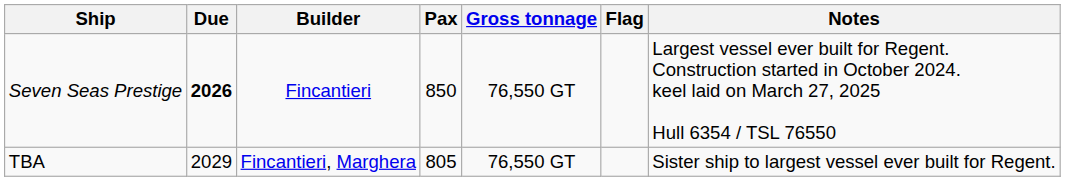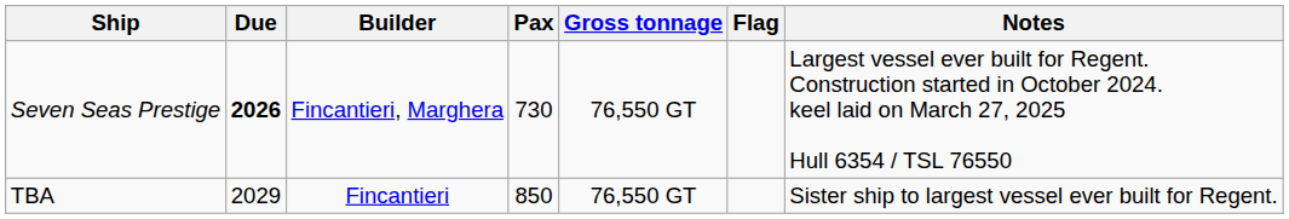Seven Seas Prestige | Builder: Fincantieri -> Fincantieri, Marghera
Seven Seas Prestige | Pax: 850 -> 730
TBA | Builder: Fincantieri, Marghera -> Fincantieri
TBA | Pax: 805 -> 850
